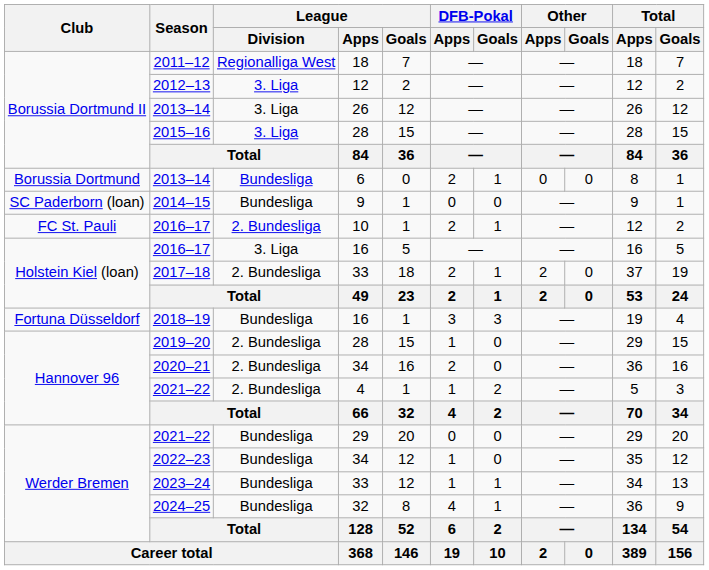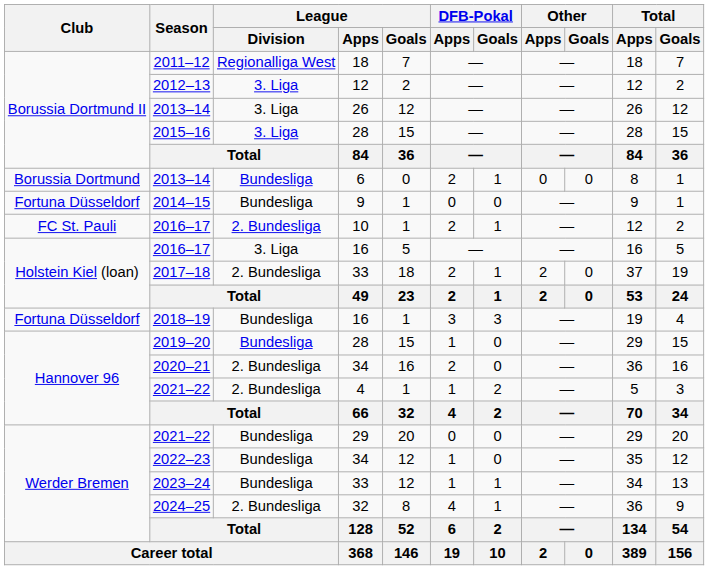2014–15 | Club: SC Paderborn (loan) -> Fortuna Düsseldorf
2019–20 | League / Division: 2. Bundesliga -> Bundesliga
2024–25 | League / Division: Bundesliga -> 2. Bundesliga
